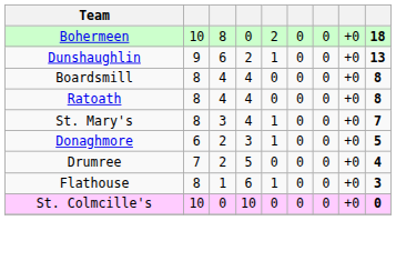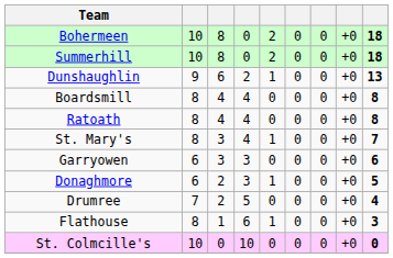+ row: Summerhill | 10 | 8 | 0 | 2 | 0 | 0 | +0 | 18
+ row: Garryowen | 6 | 3 | 3 | 0 | 0 | 0 | +0 | 6
